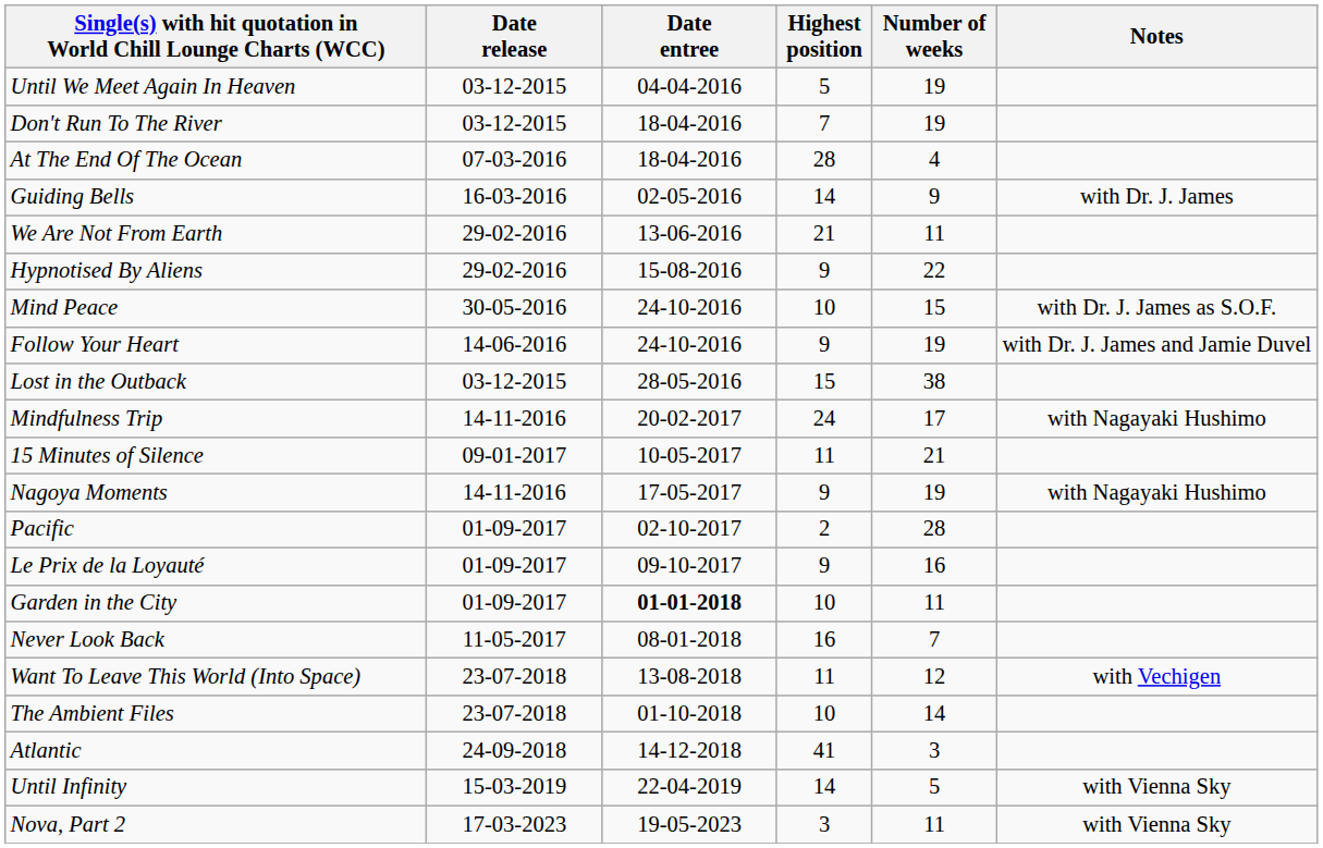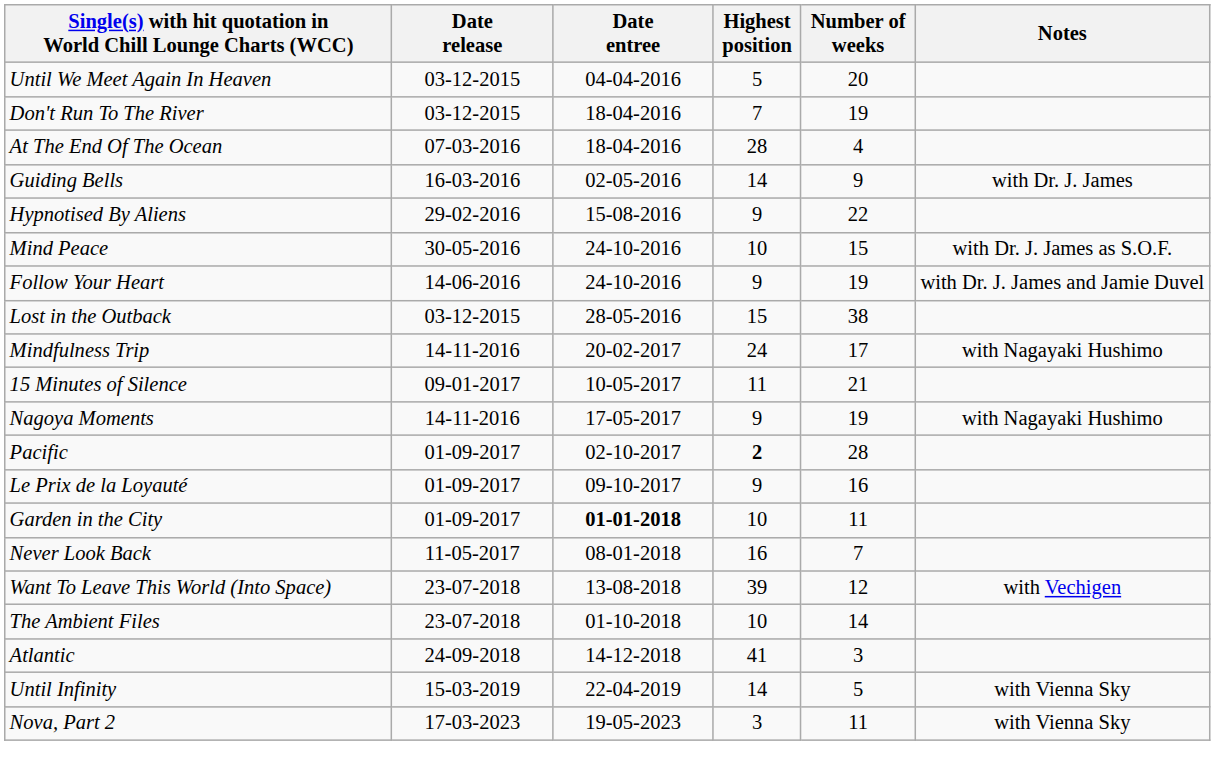Until We Meet Again In Heaven | Number of weeks: 19 -> 20
- row: We Are Not From Earth | 29-02-2016 | 13-06-2016 | 21 | 11
Pacific | Highest position: normal -> bold
Want To Leave This World (Into Space) | Highest position: 11 -> 39
